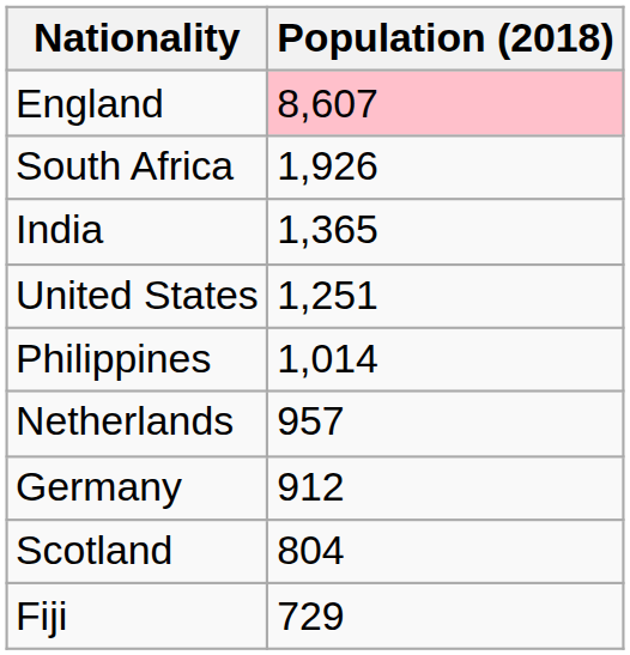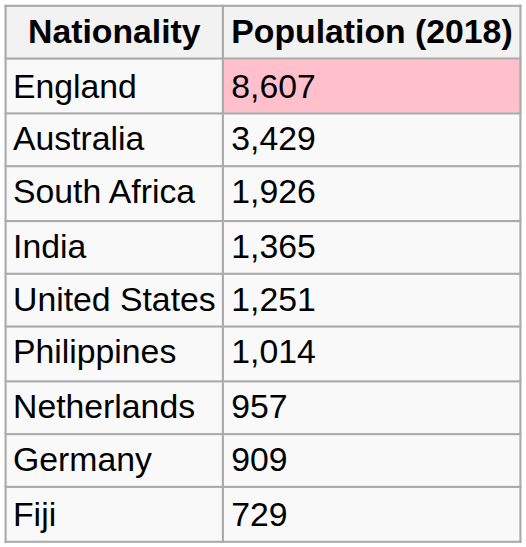+ row: Australia | 3,429
Germany | Population (2018): 912 -> 909
- row: Scotland | 804
